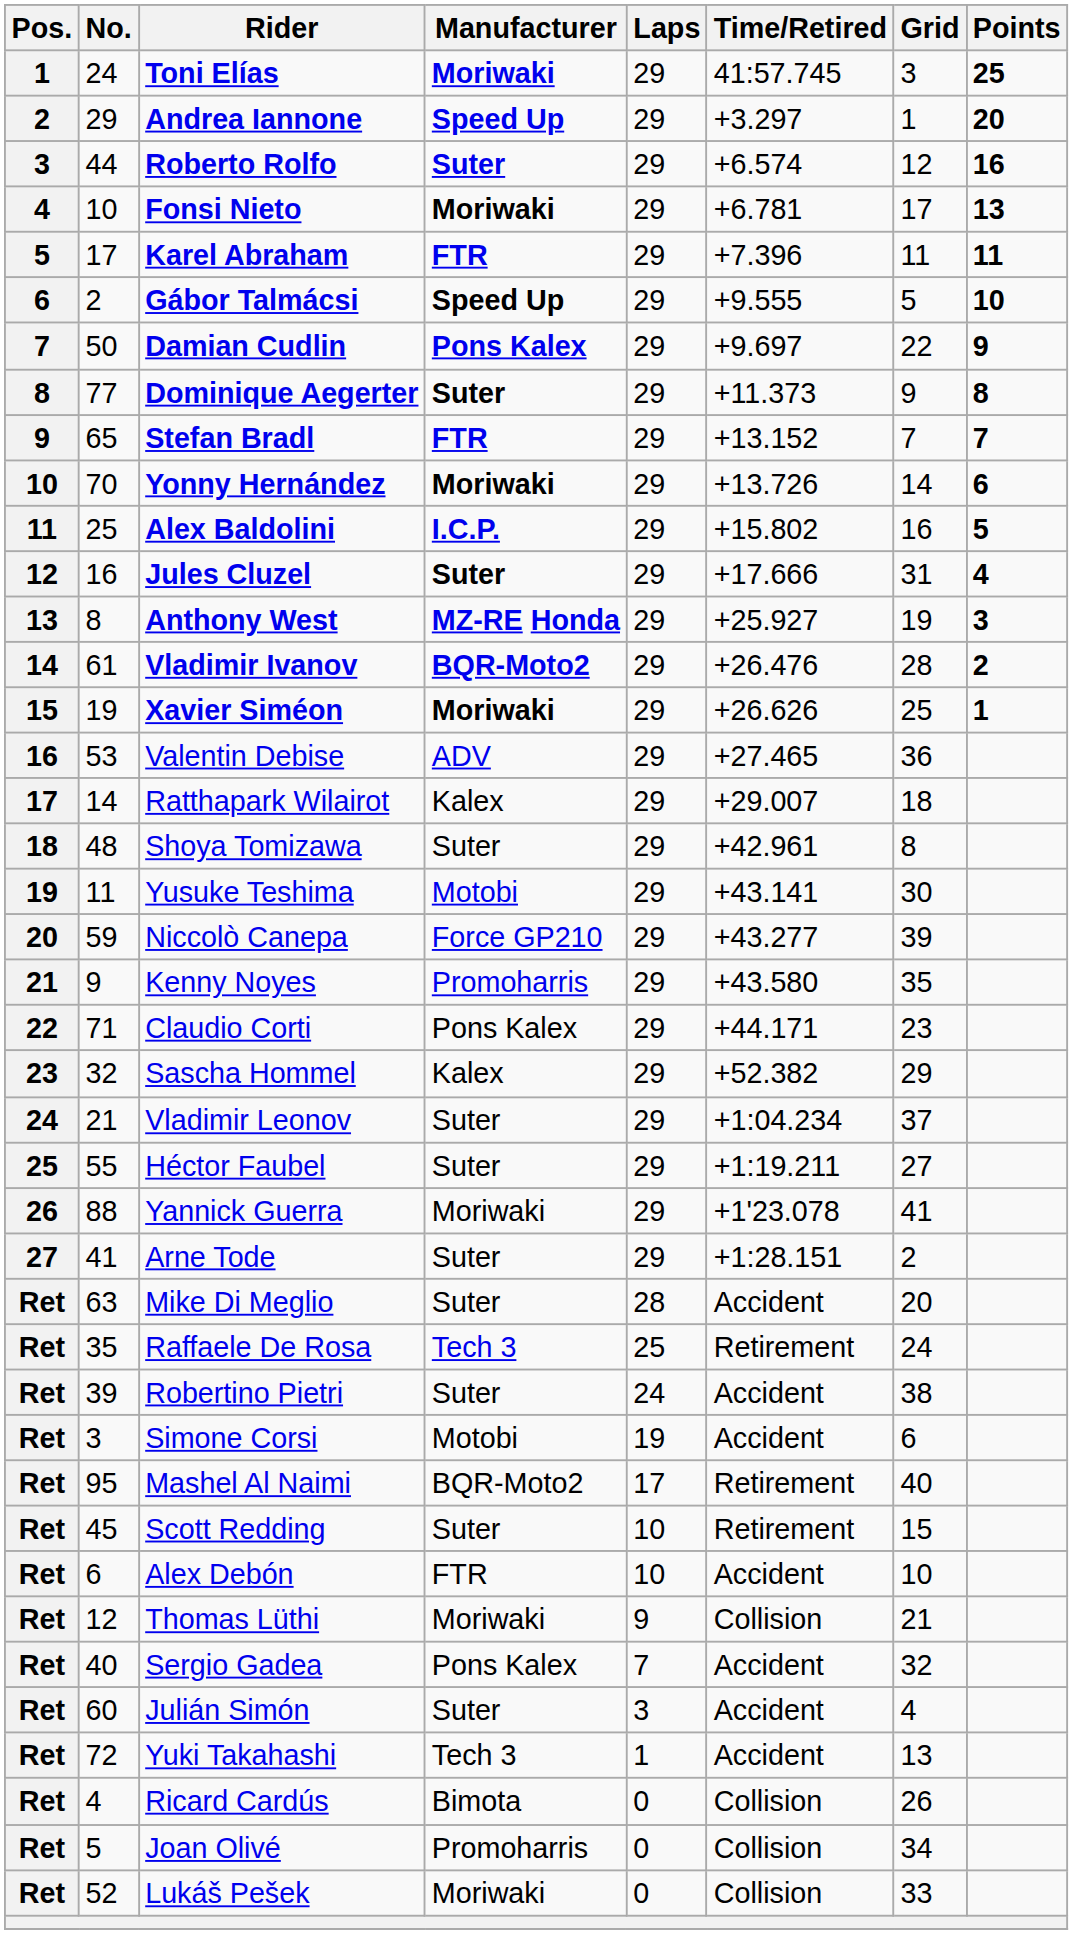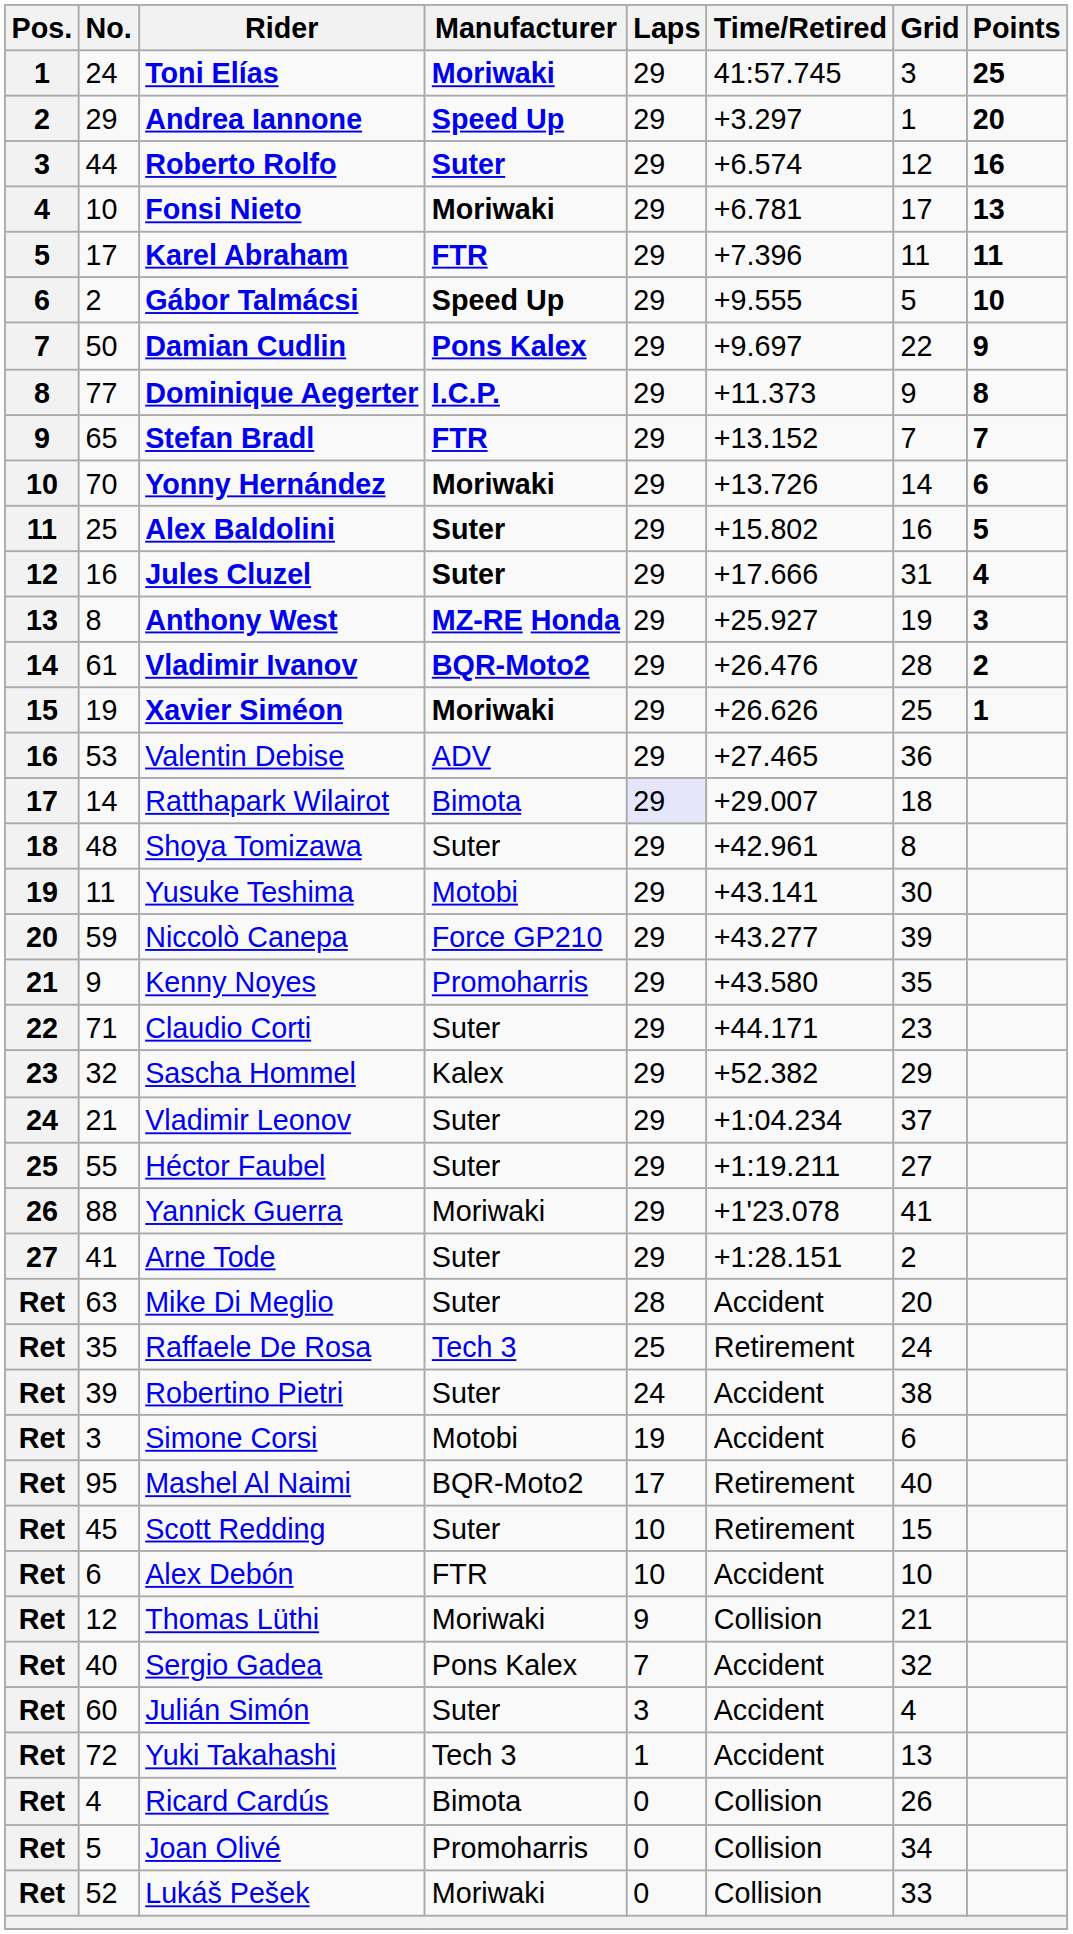Dominique Aegerter | Manufacturer: Suter -> I.C.P.
Alex Baldolini | Manufacturer: I.C.P. -> Suter
Ratthapark Wilairot | Manufacturer: Kalex -> Bimota
Ratthapark Wilairot | Laps: no background -> lavender background
Claudio Corti | Manufacturer: Pons Kalex -> Suter
